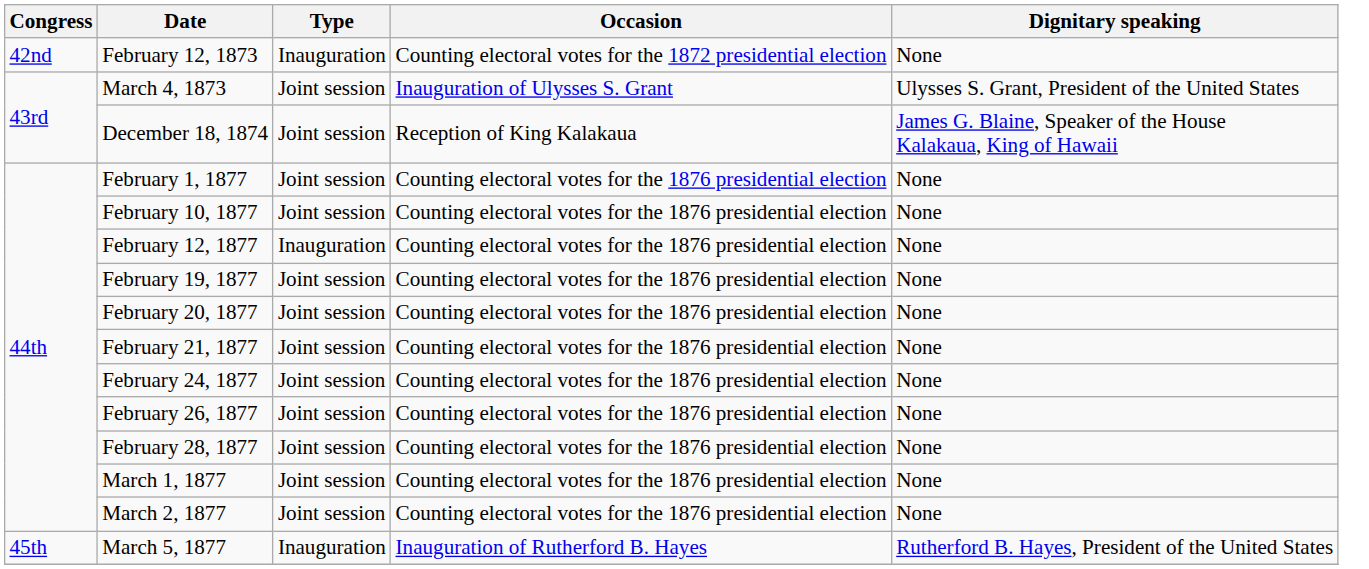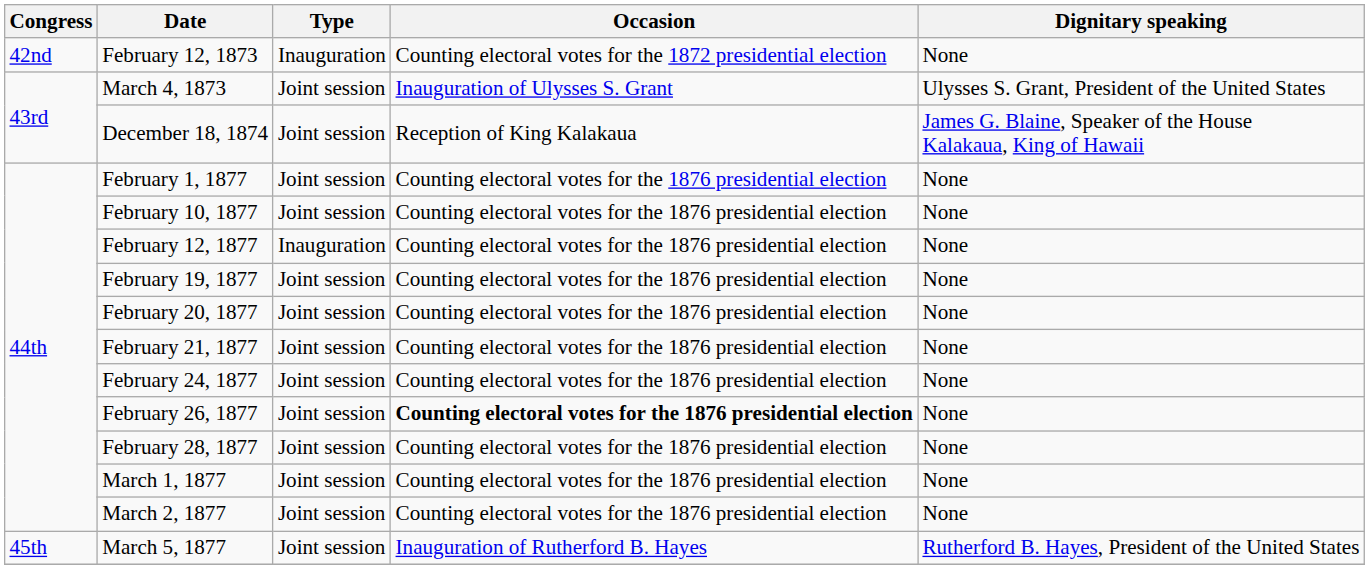February 26, 1877 | Occasion: normal -> bold
March 5, 1877 | Type: Inauguration -> Joint session
